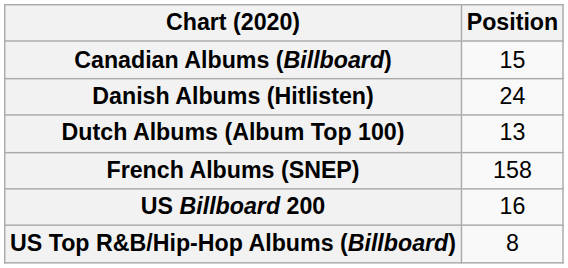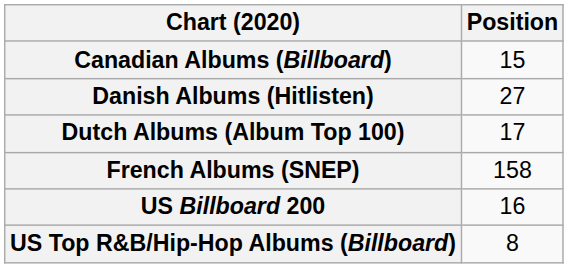Danish Albums (Hitlisten) | Position: 24 -> 27
Dutch Albums (Album Top 100) | Position: 13 -> 17
